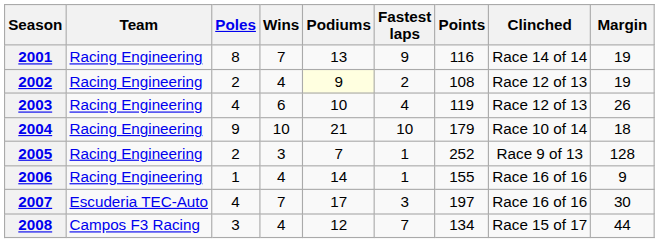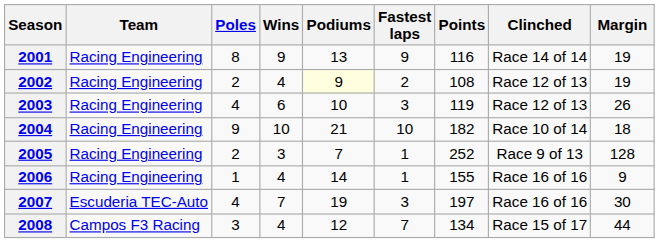2001 | Wins: 7 -> 9
2003 | Fastest laps: 4 -> 3
2004 | Points: 179 -> 182
2007 | Podiums: 17 -> 19
